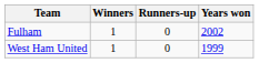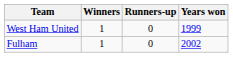rows swapped: West Ham United <-> Fulham
